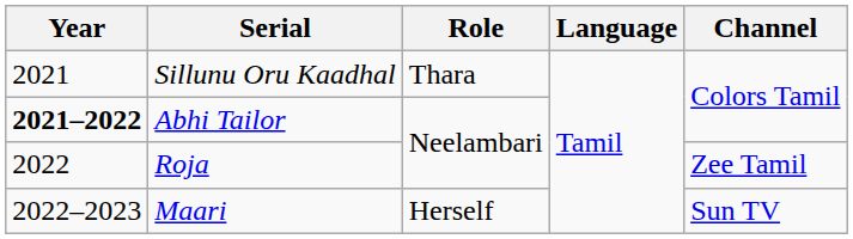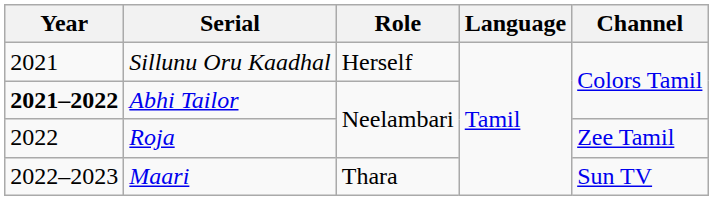Sillunu Oru Kaadhal | Role: Thara -> Herself
Maari | Role: Herself -> Thara
